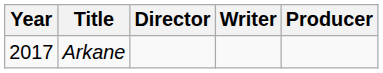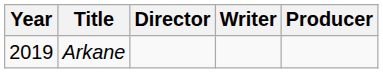Arkane | Year: 2017 -> 2019
